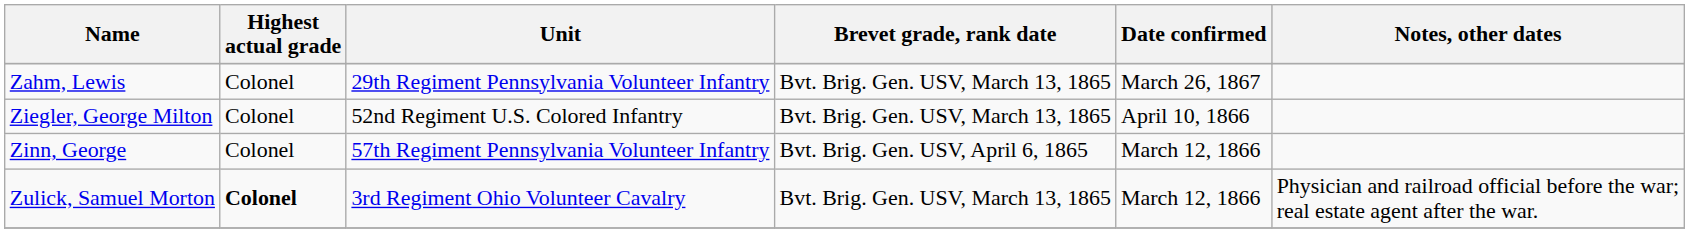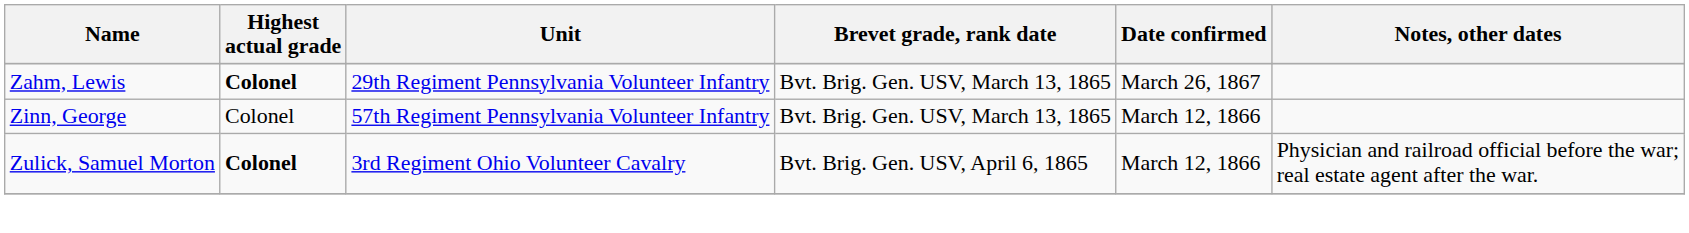Zahm, Lewis | Highest actual grade: normal -> bold
- row: Ziegler, George Milton | Colonel | 52nd Regiment U.S. Colored Infantry | Bvt. Brig. Gen. USV, March 13, 1865 | April 10, 1866
Zinn, George | Brevet grade, rank date: Bvt. Brig. Gen. USV, April 6, 1865 -> Bvt. Brig. Gen. USV, March 13, 1865
Zulick, Samuel Morton | Brevet grade, rank date: Bvt. Brig. Gen. USV, March 13, 1865 -> Bvt. Brig. Gen. USV, April 6, 1865
